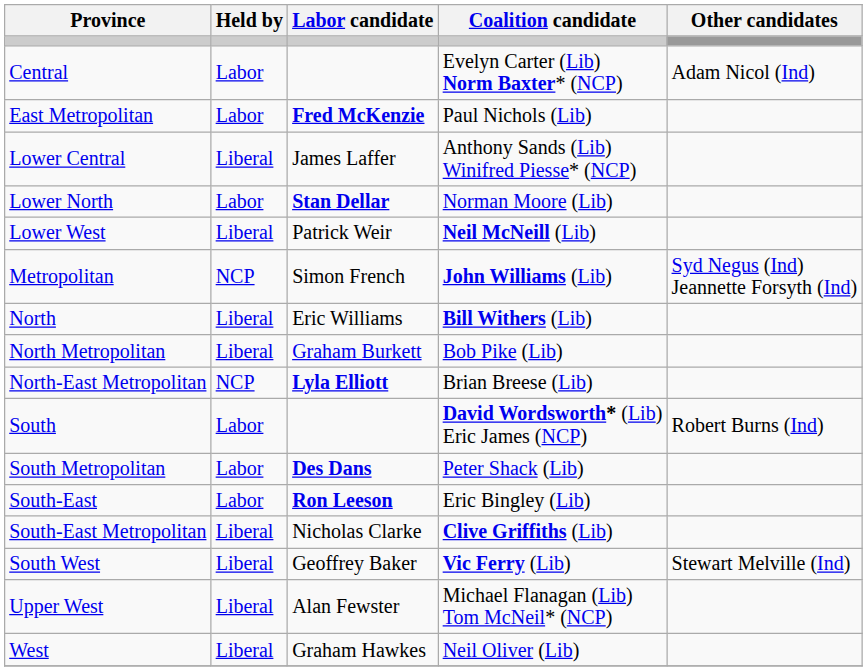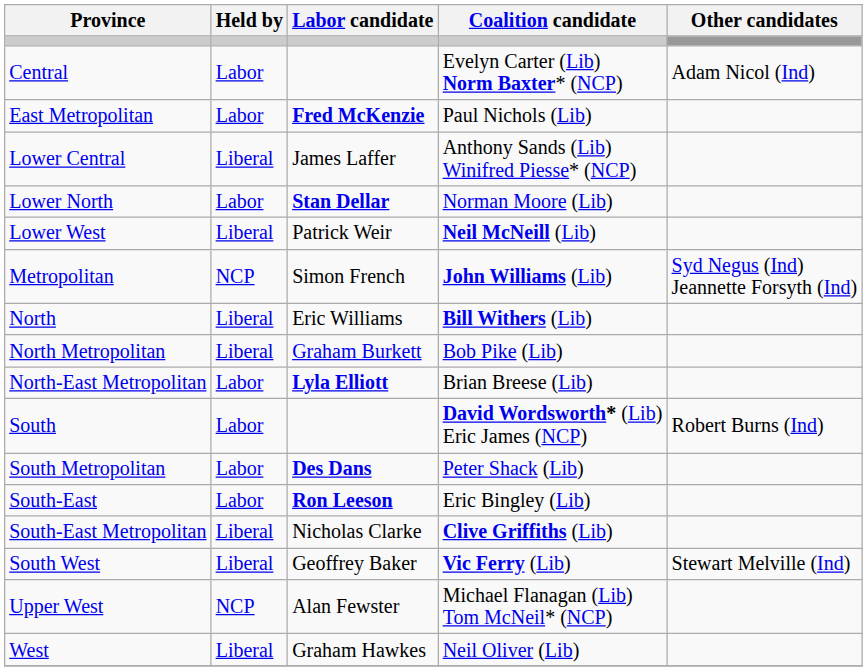North-East Metropolitan | Held by: NCP -> Labor
Upper West | Held by: Liberal -> NCP
